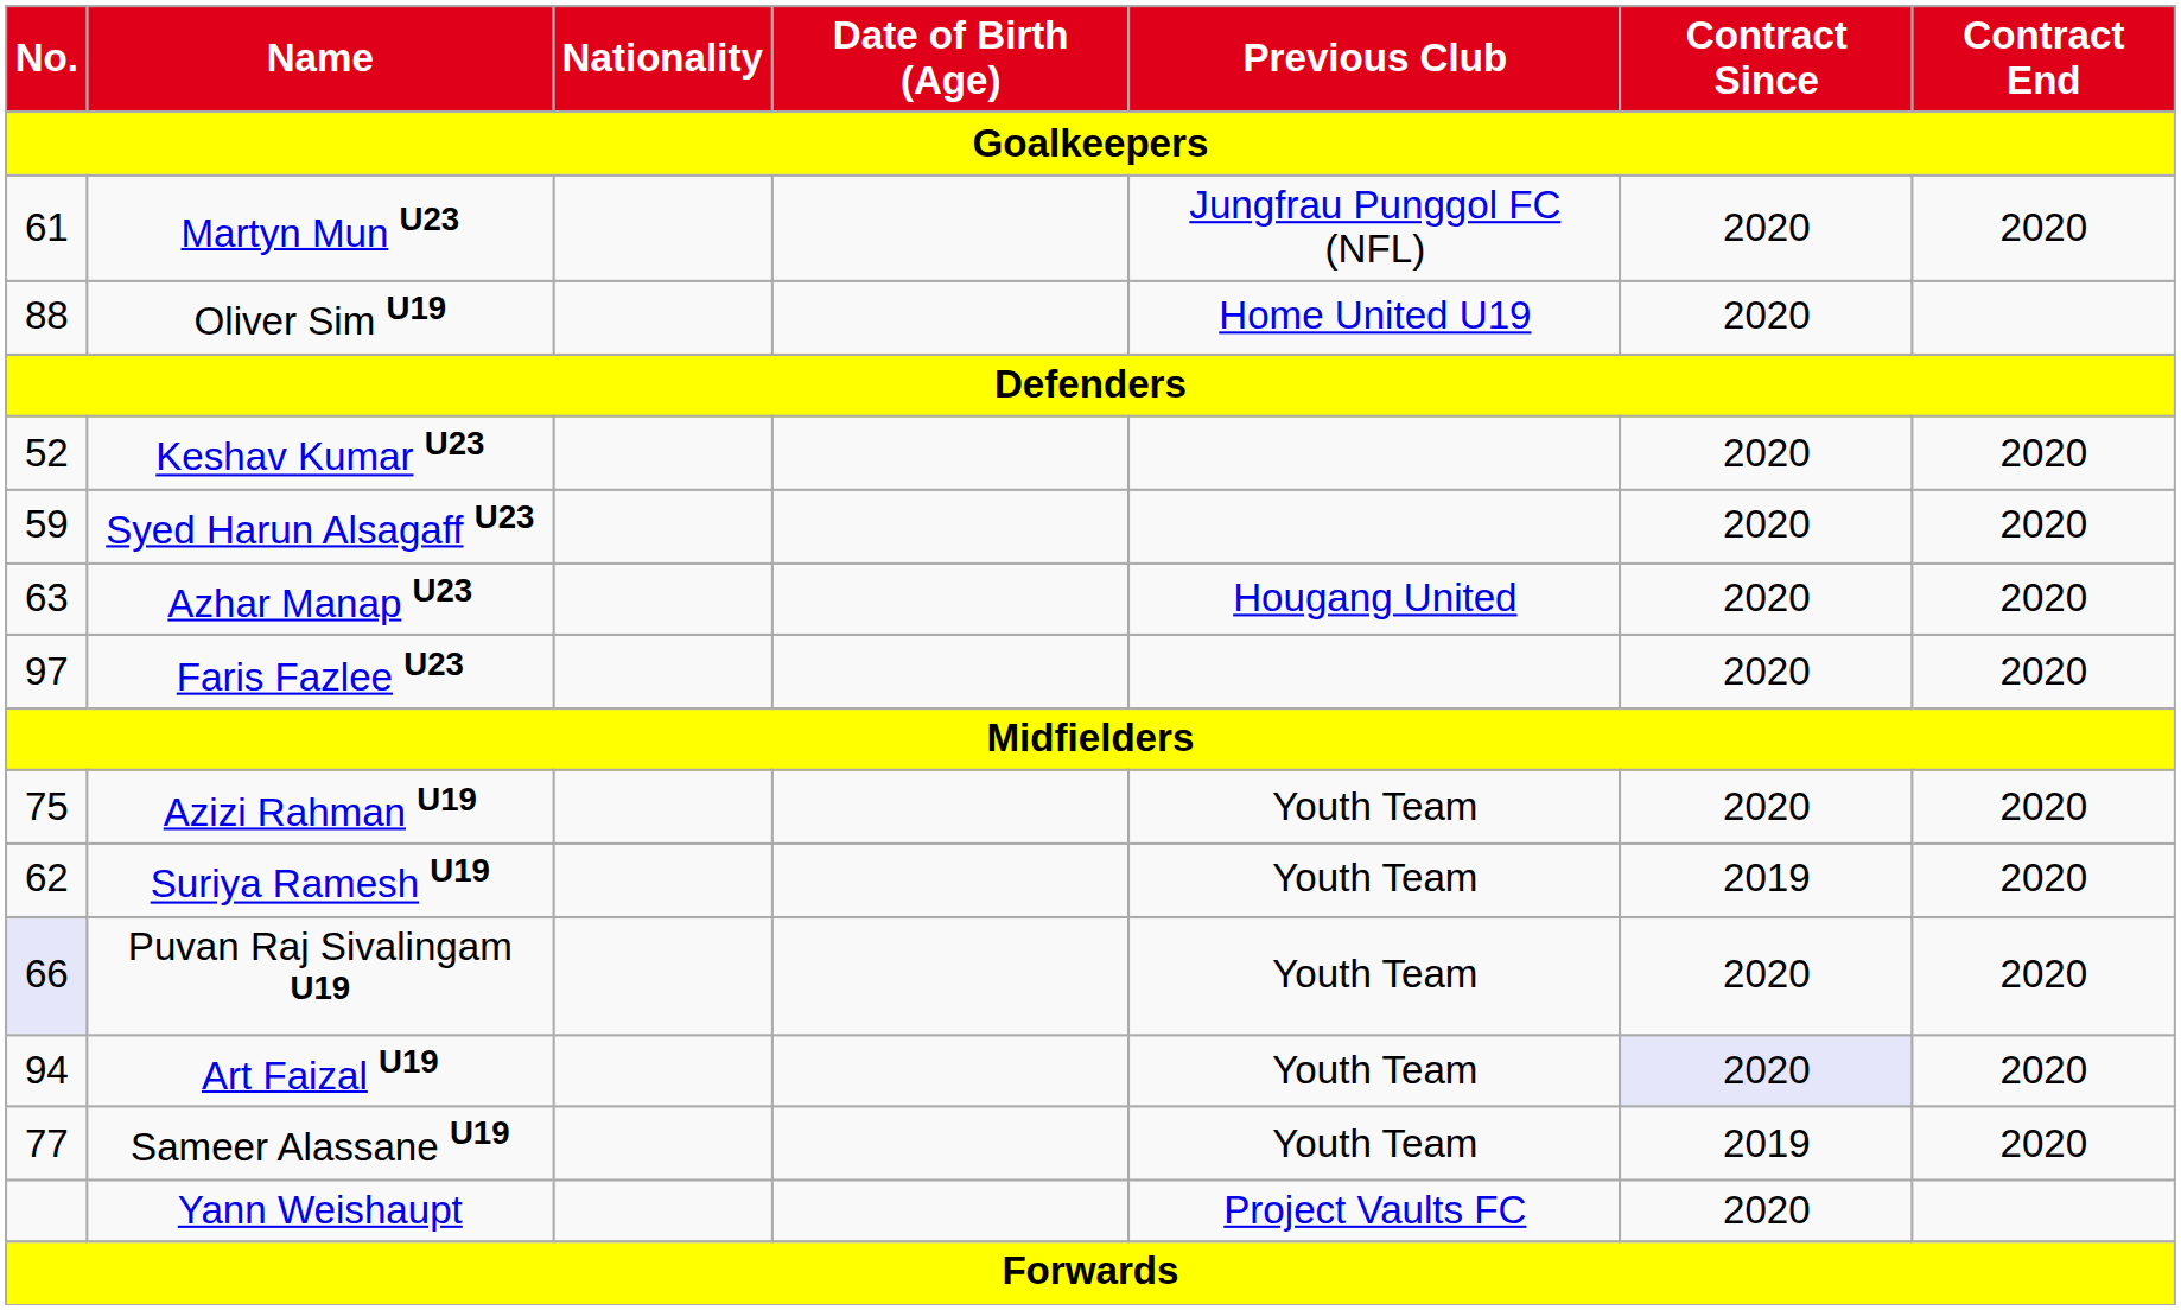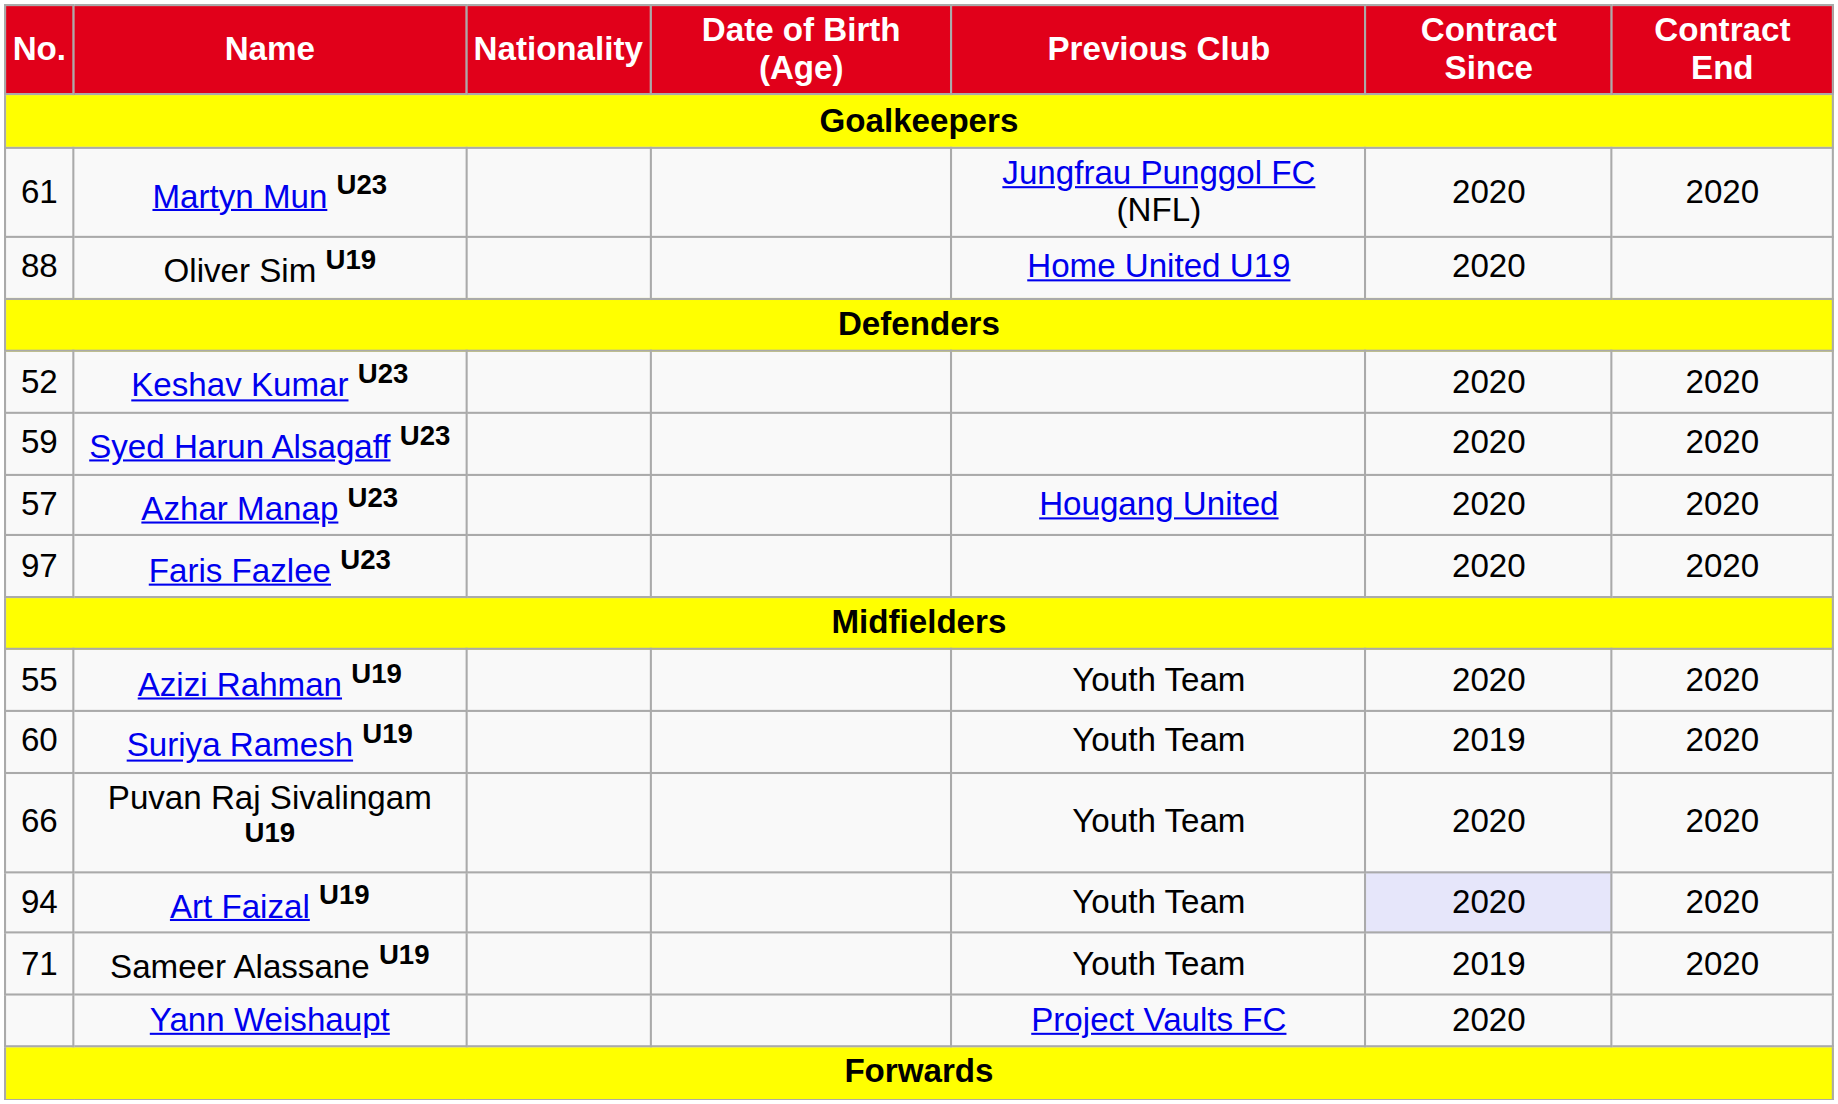Azhar Manap U23 | No.: 63 -> 57
Azizi Rahman U19 | No.: 75 -> 55
Suriya Ramesh U19 | No.: 62 -> 60
Puvan Raj Sivalingam U19 | No.: lavender background -> no background
Sameer Alassane U19 | No.: 77 -> 71
